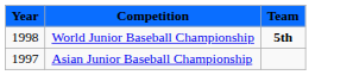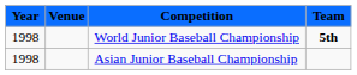+ column: Venue
Asian Junior Baseball Championship | Year: 1997 -> 1998
